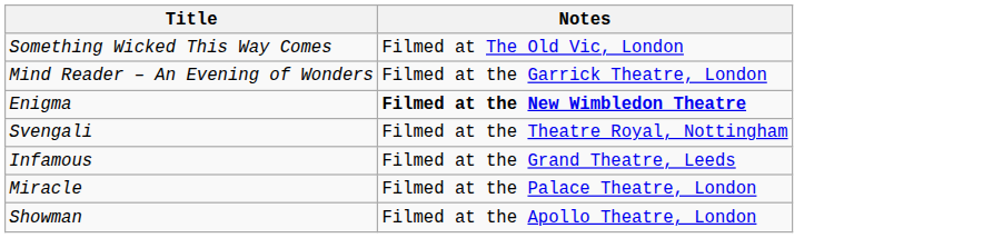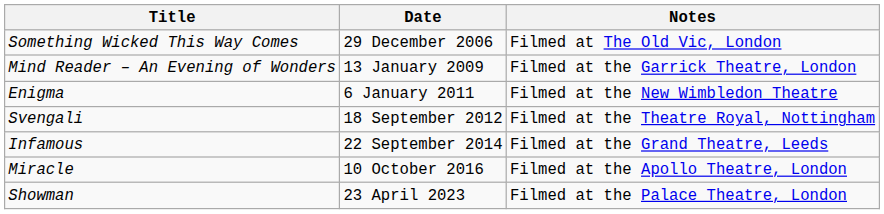+ column: Date | 29 December 2006 | 13 January 2009 | 6 January 2011 | 18 September 2012 | 22 September 2014 | 10 October 2016 | 23 April 2023
Enigma | Notes: bold -> normal
Miracle | Notes: Filmed at the Palace Theatre, London -> Filmed at the Apollo Theatre, London
Showman | Notes: Filmed at the Apollo Theatre, London -> Filmed at the Palace Theatre, London
